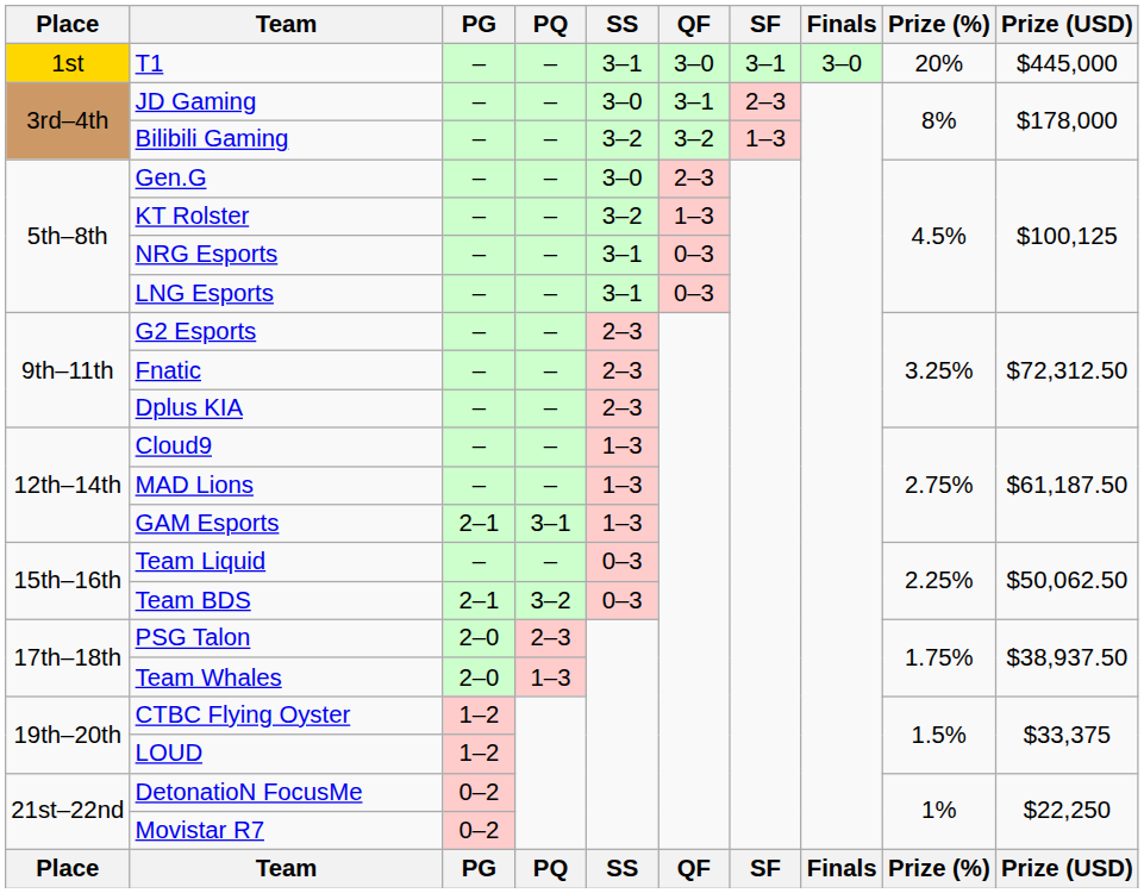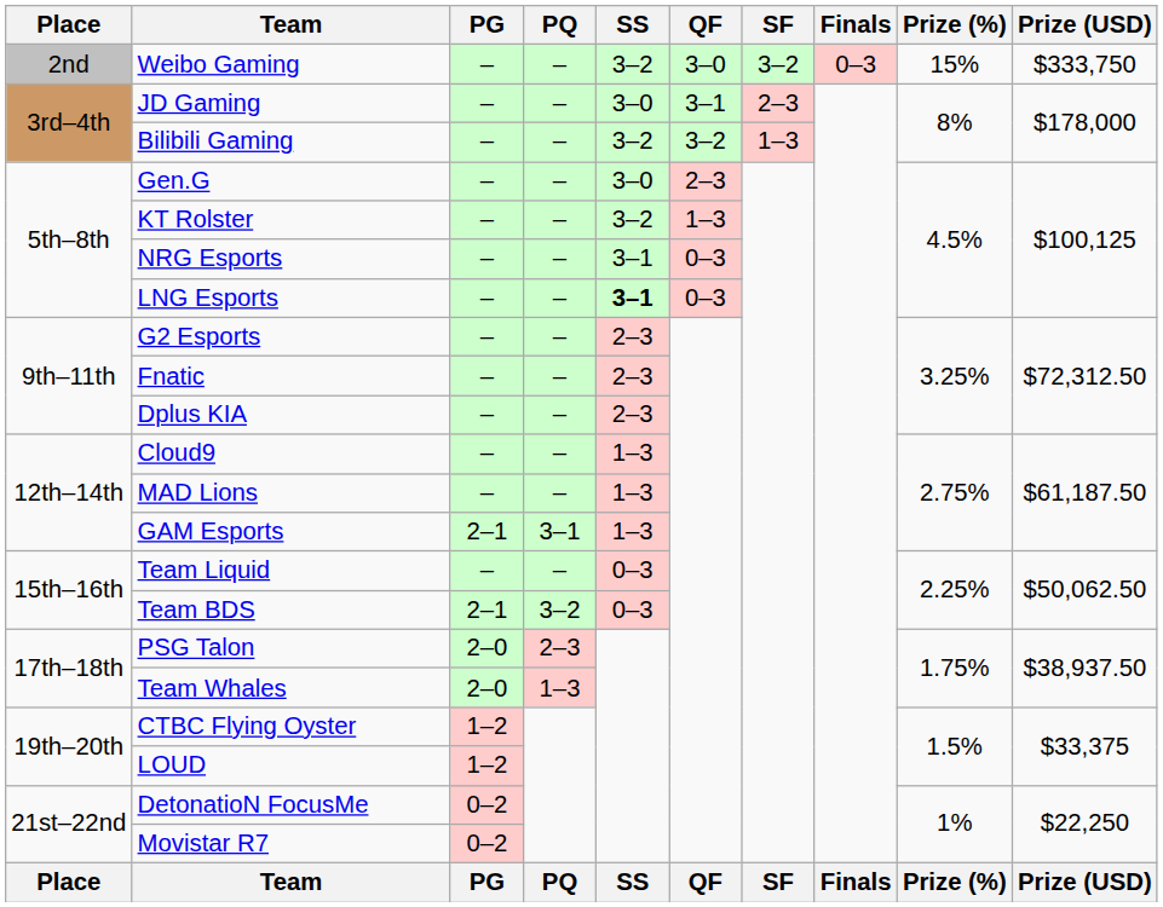- row: 1st | T1 | – | – | 3–1 | 3–0 | 3–1 | 3–0 | 20% | $445,000
+ row: 2nd | Weibo Gaming | – | – | 3–2 | 3–0 | 3–2 | 0–3 | 15% | $333,750
LNG Esports | SS: normal -> bold
